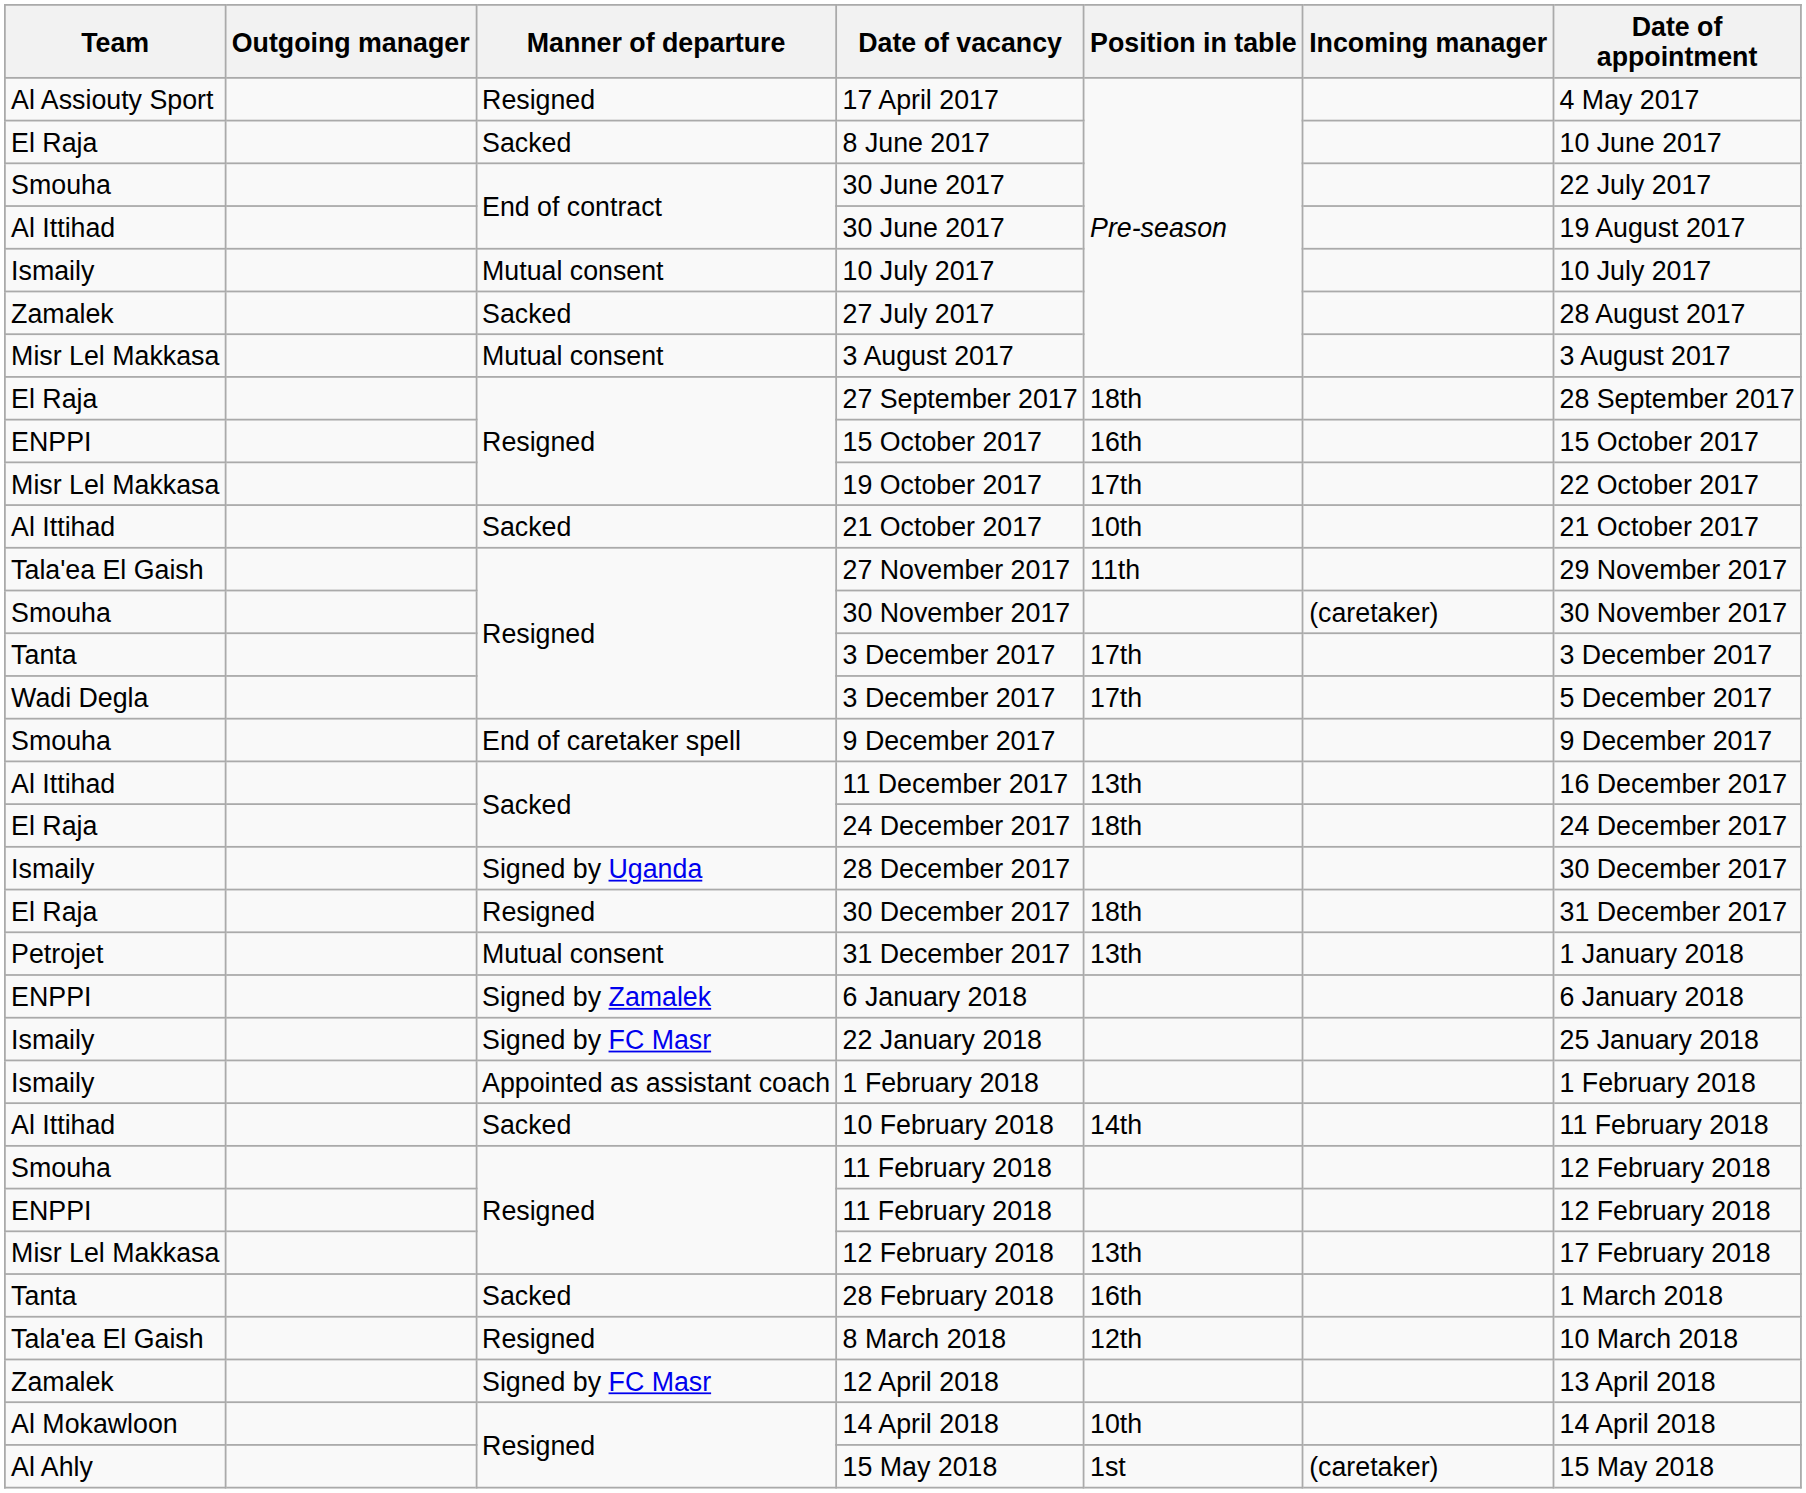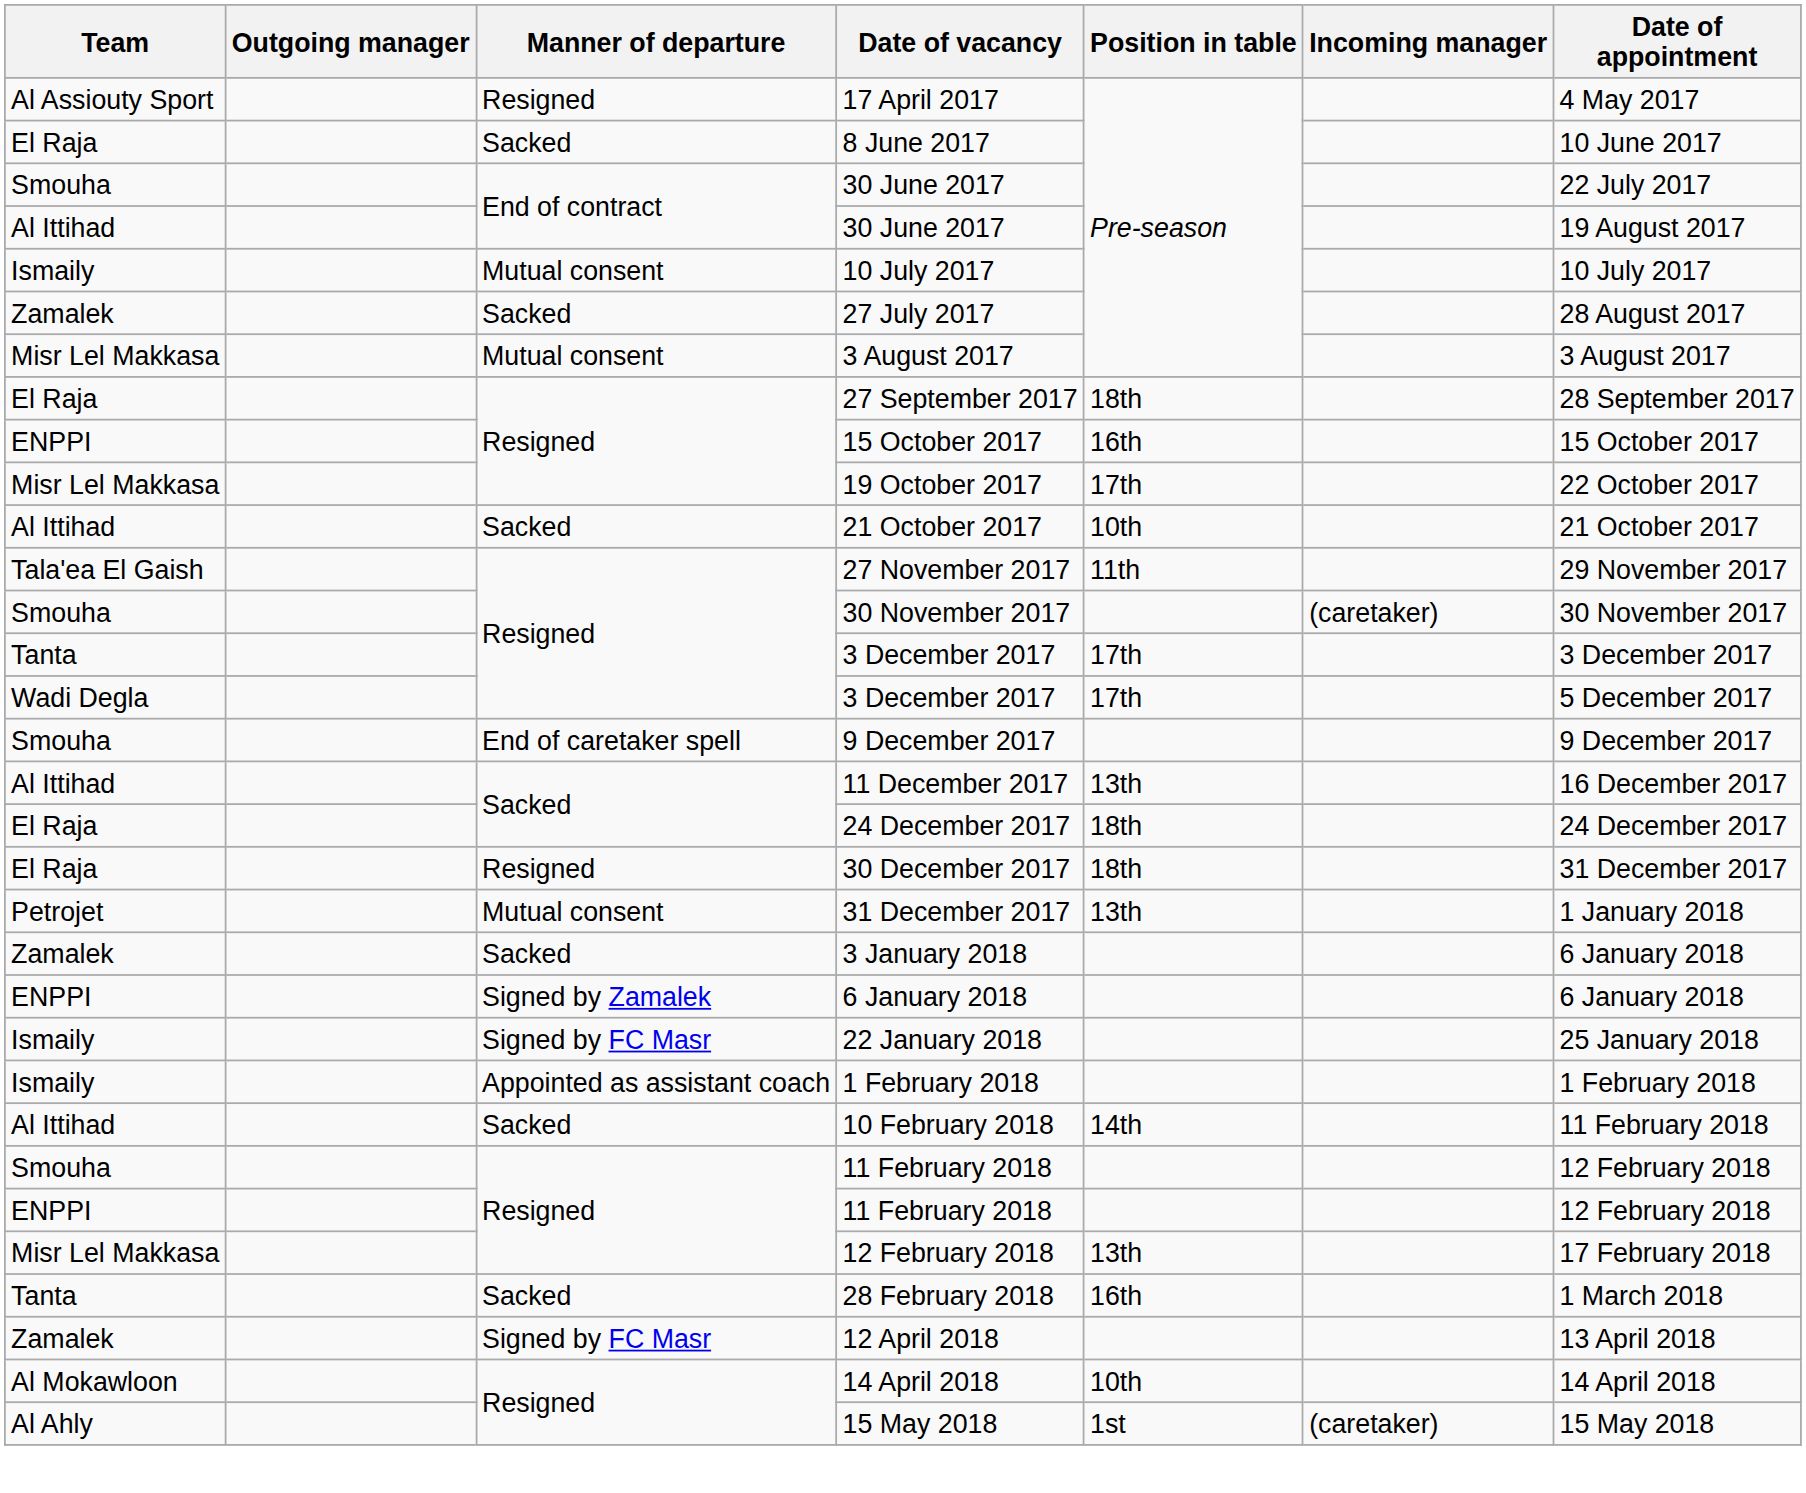- row: Ismaily | Signed by Uganda | 28 December 2017 | 30 December 2017
+ row: Zamalek | Sacked | 3 January 2018 | 6 January 2018
- row: Tala'ea El Gaish | Resigned | 8 March 2018 | 12th | 10 March 2018
